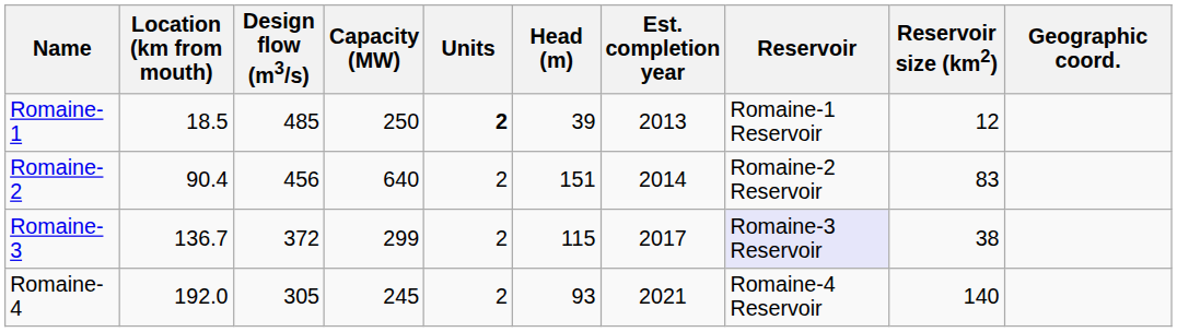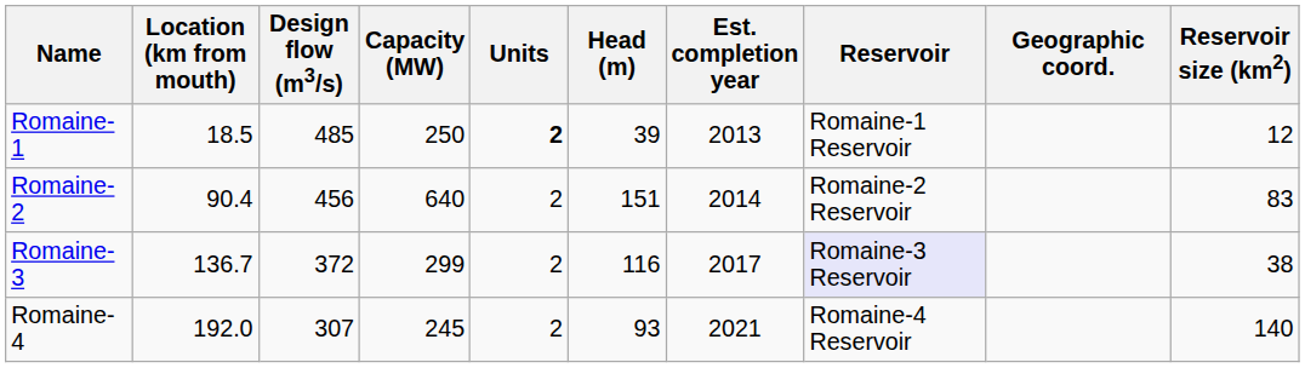columns swapped: Reservoir size (km2) <-> Geographic coord.
Romaine-3 | Head (m): 115 -> 116
Romaine-4 | Design flow (m3/s): 305 -> 307
